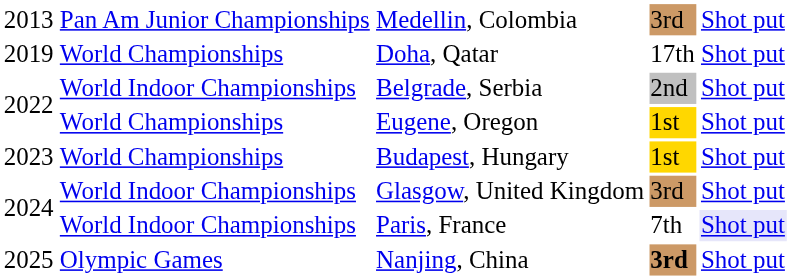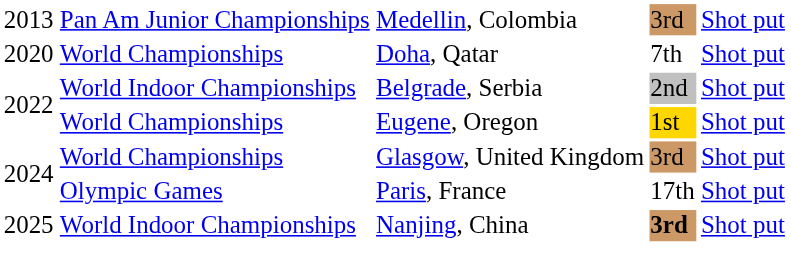Doha, Qatar | column 1: 2019 -> 2020
Doha, Qatar | column 4: 17th -> 7th
- row: 2023 | World Championships | Budapest, Hungary | 1st | Shot put
Glasgow, United Kingdom | column 2: World Indoor Championships -> World Championships
Paris, France | column 2: World Indoor Championships -> Olympic Games
Paris, France | column 4: 7th -> 17th
Paris, France | column 5: lavender background -> no background
Nanjing, China | column 2: Olympic Games -> World Indoor Championships
